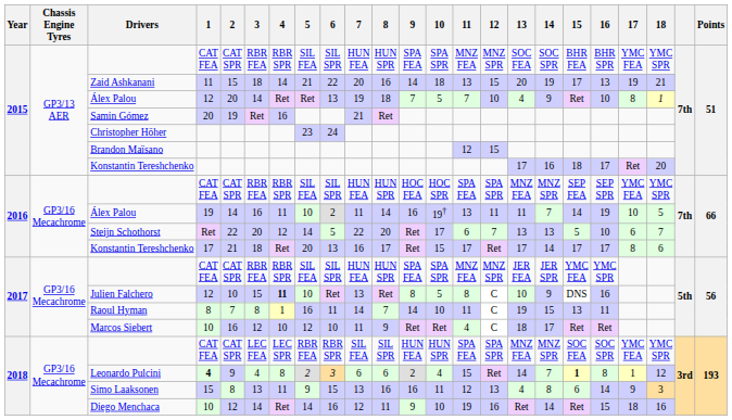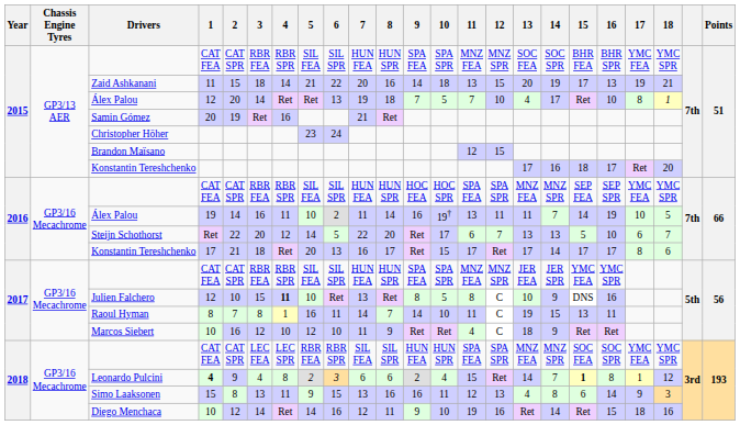2015 / Álex Palou | 14: 9 -> 17
Marcos Siebert | 14: 17 -> 9
